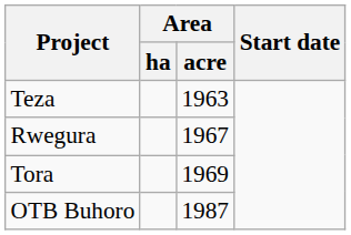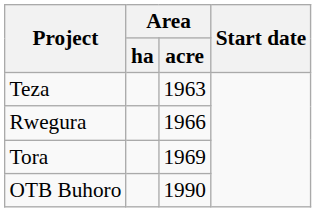Rwegura | Area / acre: 1967 -> 1966
OTB Buhoro | Area / acre: 1987 -> 1990
